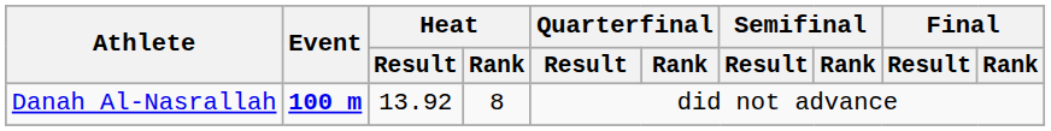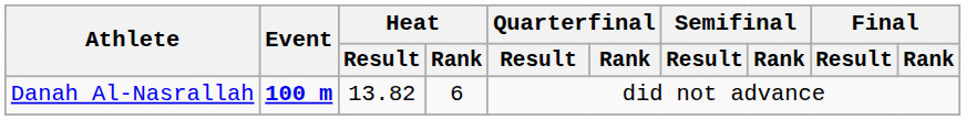Danah Al-Nasrallah | Heat / Result: 13.92 -> 13.82
Danah Al-Nasrallah | Heat / Rank: 8 -> 6
